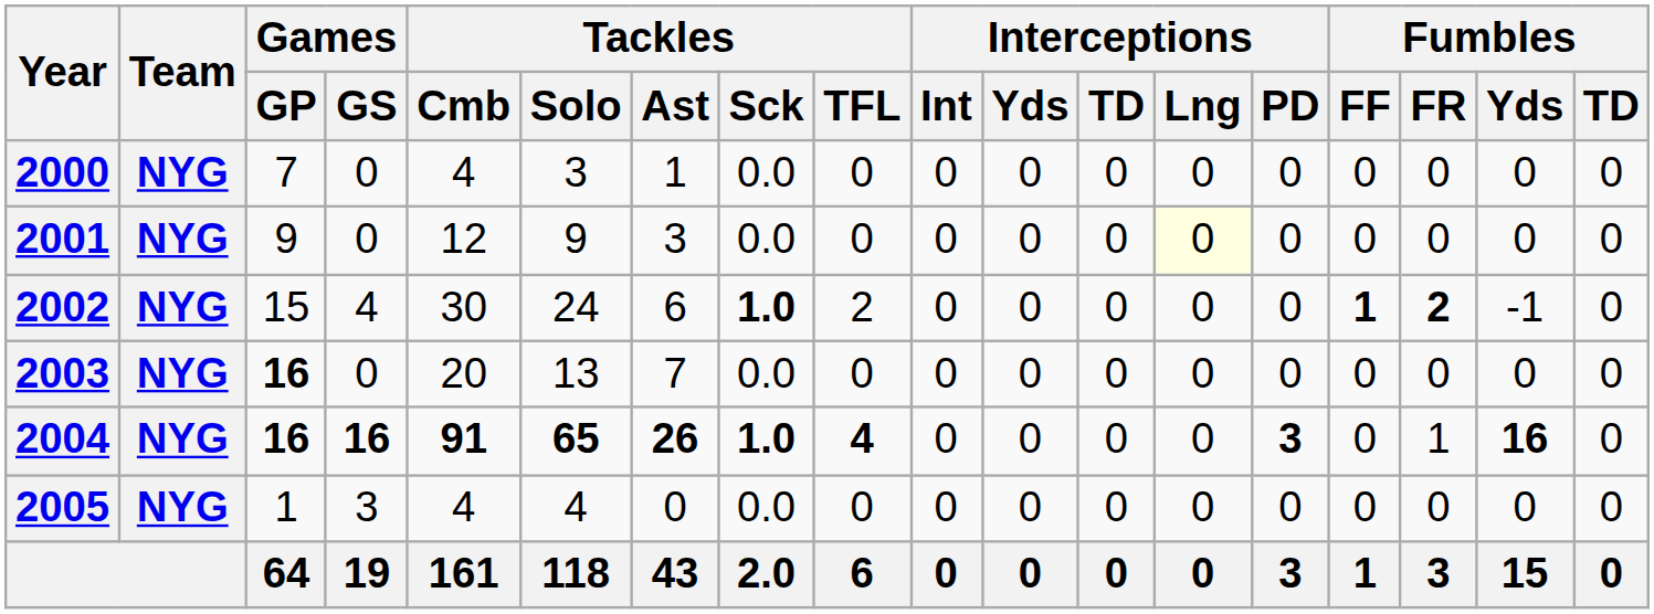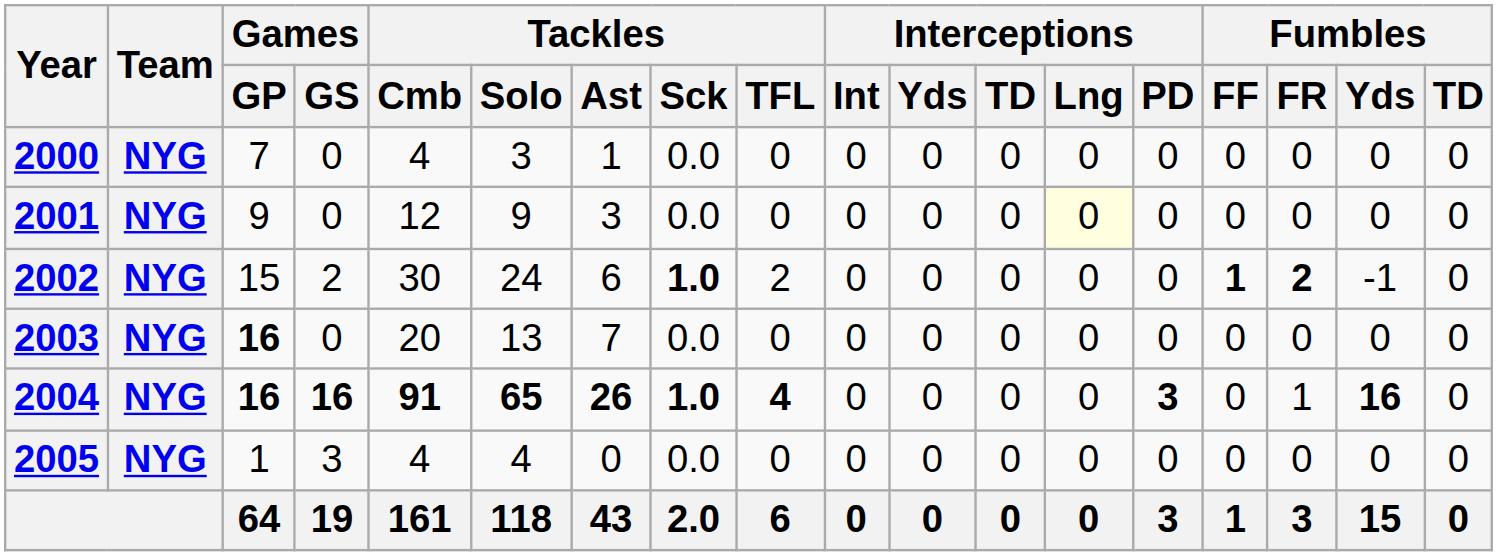2002 | Games / GS: 4 -> 2
